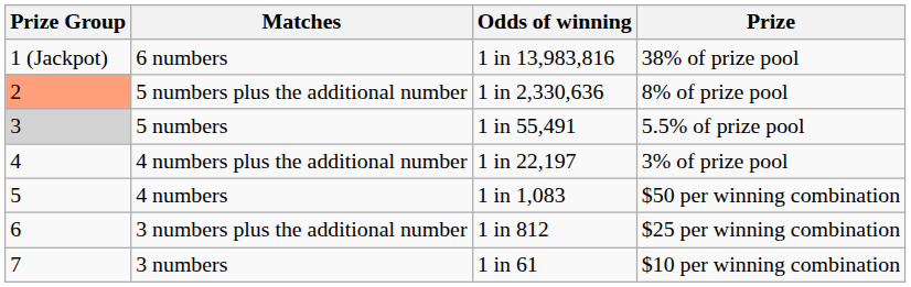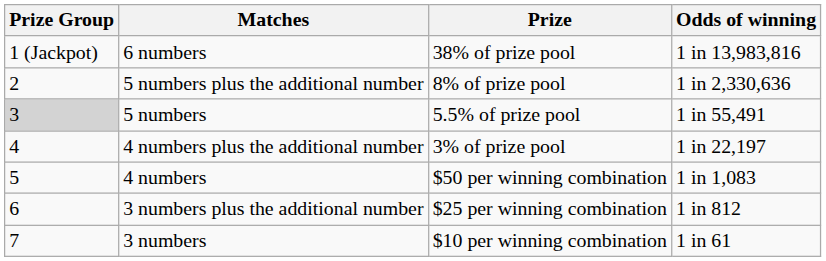columns swapped: Prize <-> Odds of winning
5 numbers plus the additional number | Prize Group: lightsalmon background -> no background
